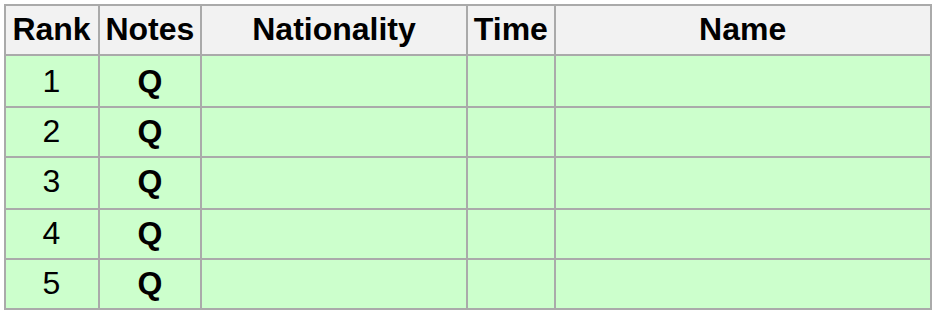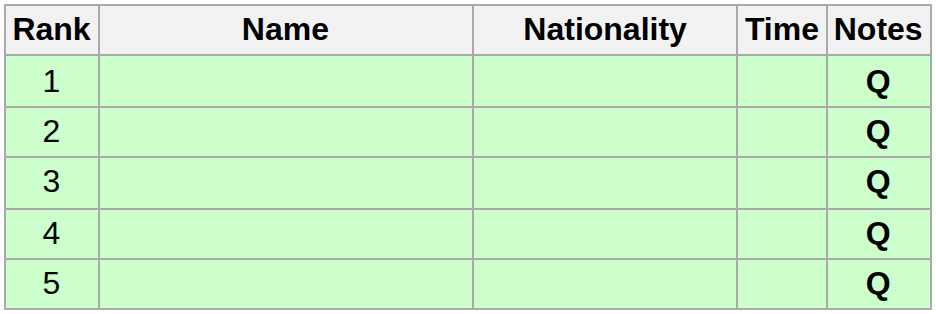columns swapped: Name <-> Notes
